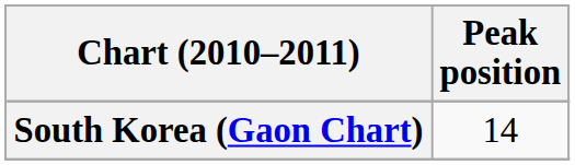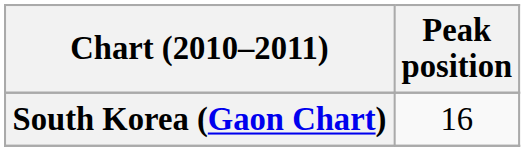South Korea (Gaon Chart) | Peak position: 14 -> 16
